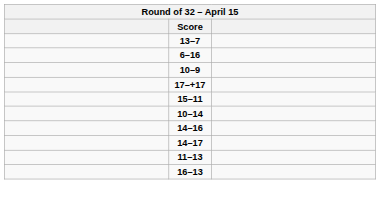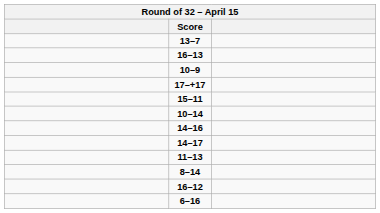rows swapped: 6–16 <-> 16–13
+ row: 8–14
+ row: 16–12
